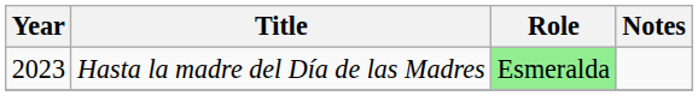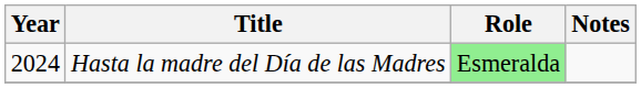Hasta la madre del Día de las Madres | Year: 2023 -> 2024
